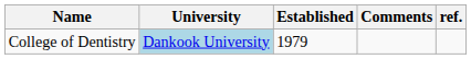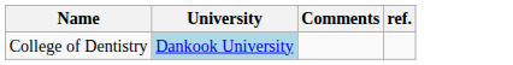- column: Established | 1979
